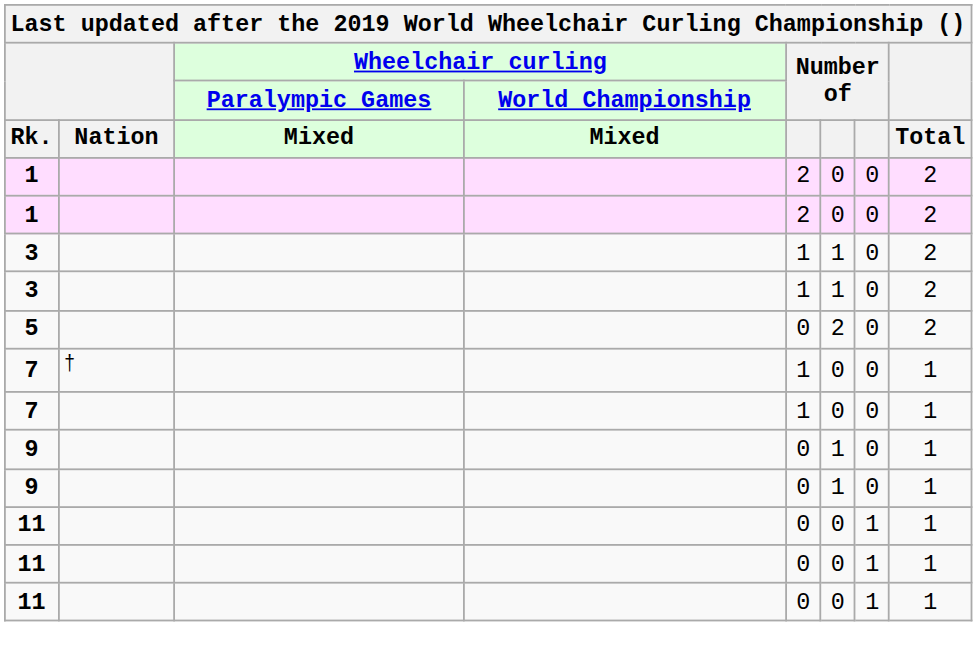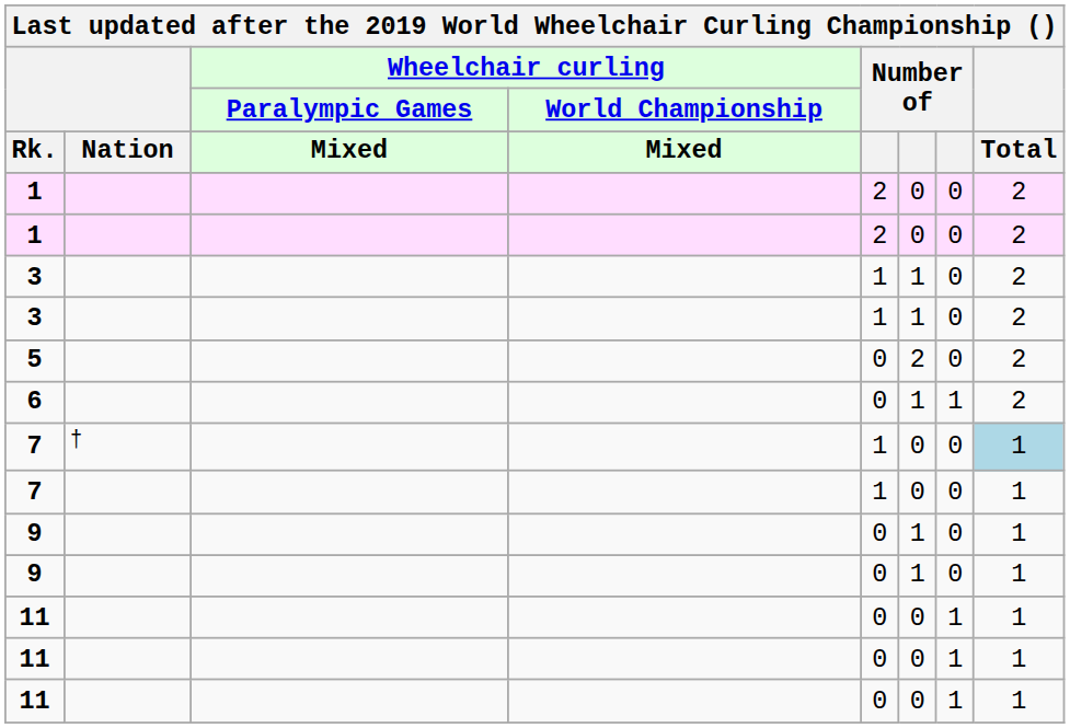+ row: 6 | 0 | 1 | 1 | 2
7 / † | Total: no background -> lightblue background
